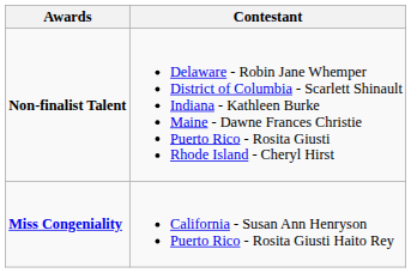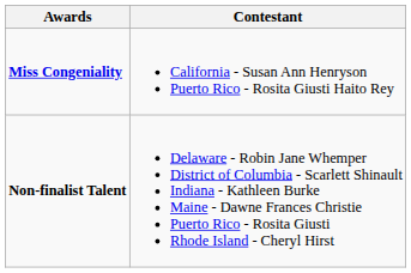rows swapped: Miss Congeniality <-> Non-finalist Talent
